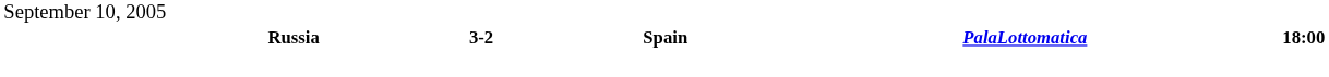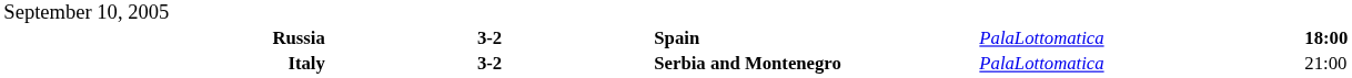Russia | column 4: bold -> normal
+ row: Italy | 3-2 | Serbia and Montenegro | PalaLottomatica | 21:00
